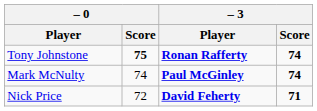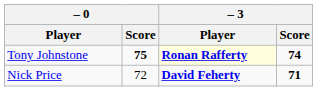Tony Johnstone | – 3 / Player: no background -> lightyellow background
- row: Mark McNulty | 74 | Paul McGinley | 74
